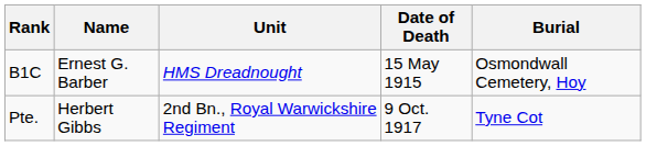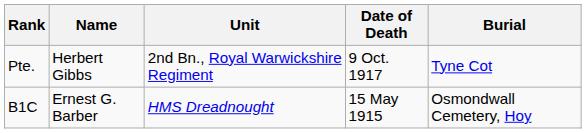rows swapped: Pte. <-> B1C
